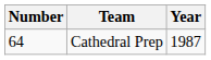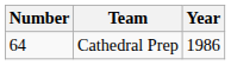Cathedral Prep | Year: 1987 -> 1986
